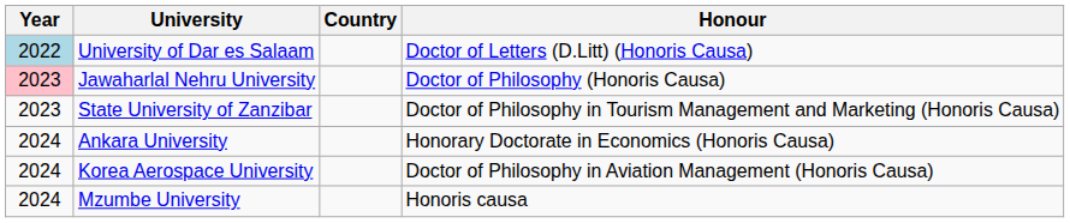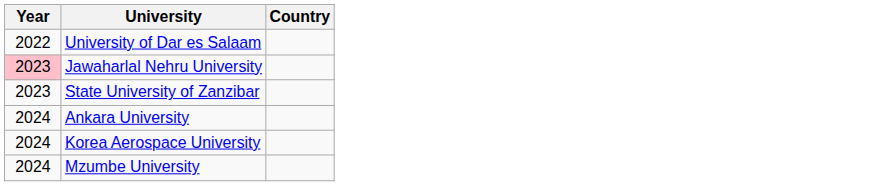- column: Honour | Doctor of Letters (D.Litt) (Honoris Causa) | Doctor of Philosophy (Honoris Causa) | Doctor of Philosophy in Tourism Management and Marketing (Honoris Causa) | Honorary Doctorate in Economics (Honoris Causa) | Doctor of Philosophy in Aviation Management (Honoris Causa) | Honoris causa
University of Dar es Salaam | Year: lightblue background -> no background
